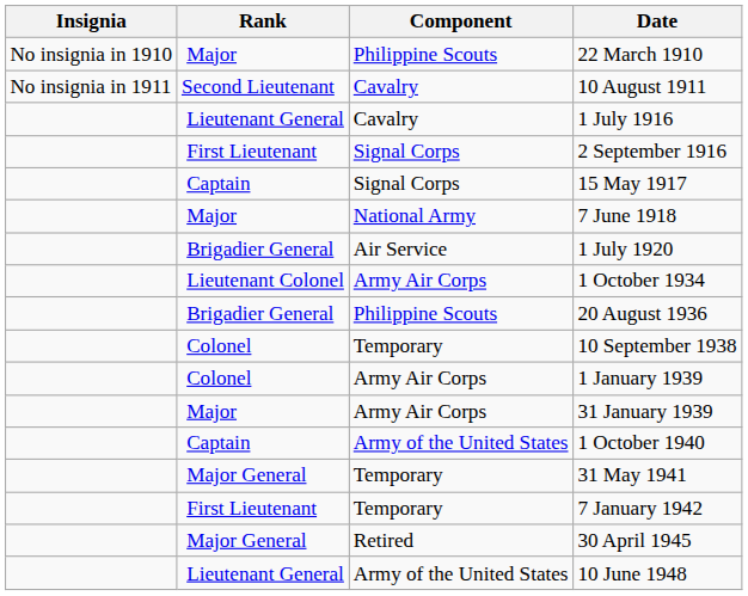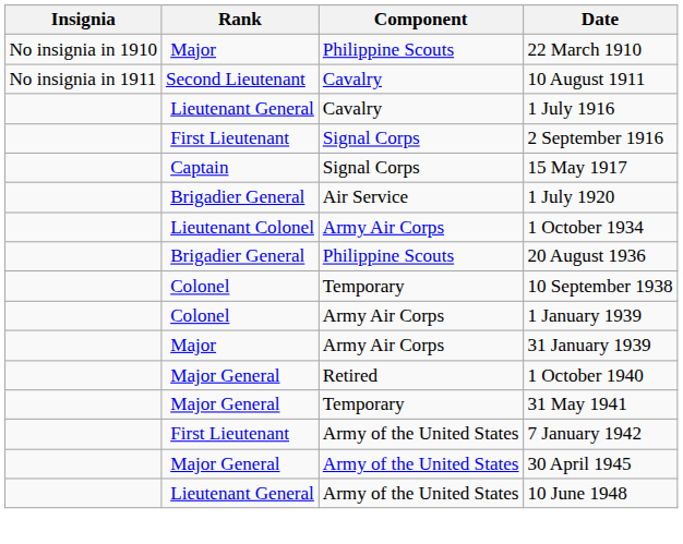- row: Major | National Army | 7 June 1918
1 October 1940 | Rank: Captain -> Major General
1 October 1940 | Component: Army of the United States -> Retired
7 January 1942 | Component: Temporary -> Army of the United States
30 April 1945 | Component: Retired -> Army of the United States
